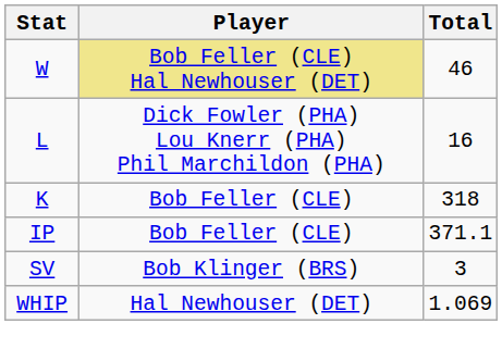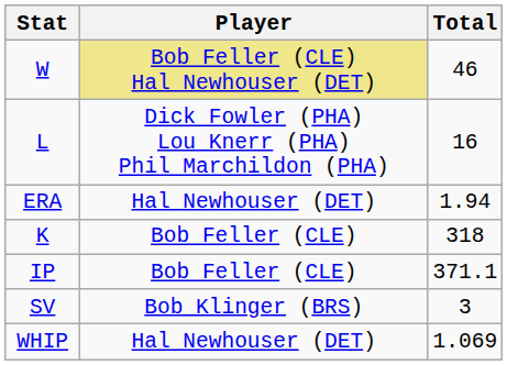+ row: ERA | Hal Newhouser (DET) | 1.94
